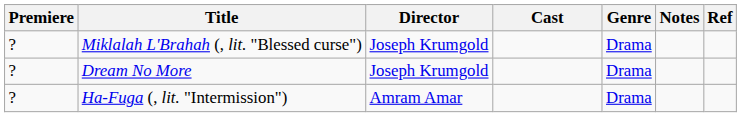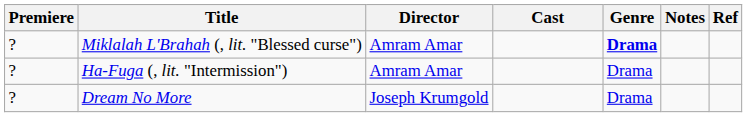Miklalah L'Brahah (, lit. "Blessed curse") | Director: Joseph Krumgold -> Amram Amar
Miklalah L'Brahah (, lit. "Blessed curse") | Genre: normal -> bold
rows swapped: Dream No More <-> Ha-Fuga (, lit. "Intermission")
